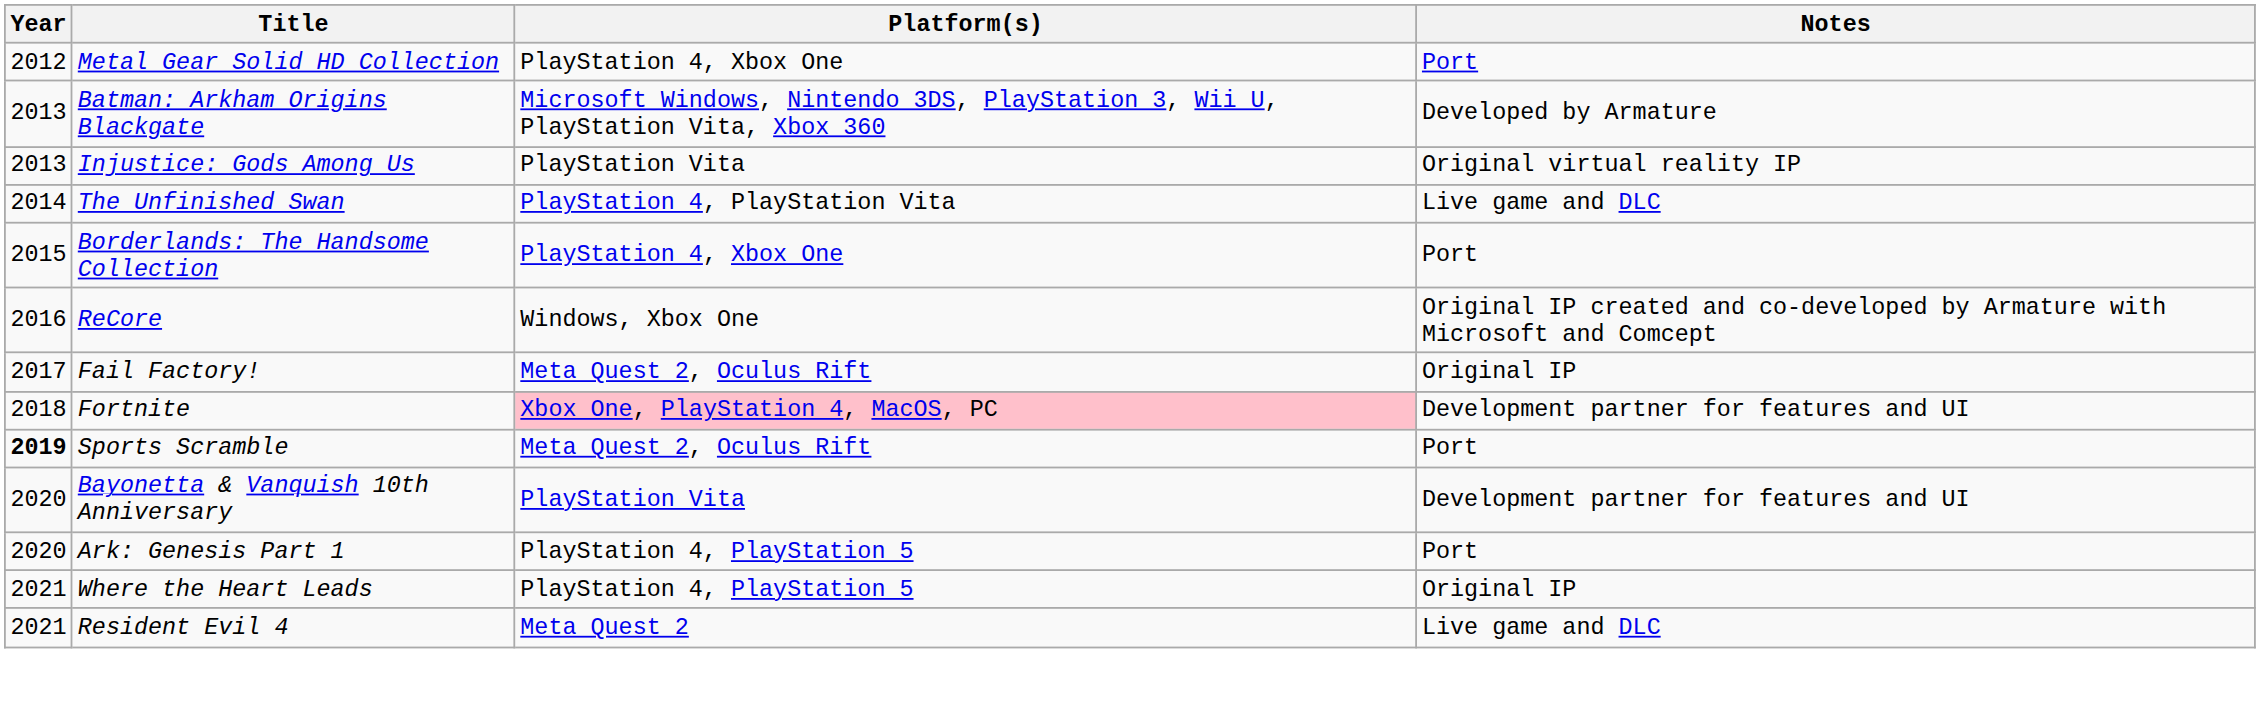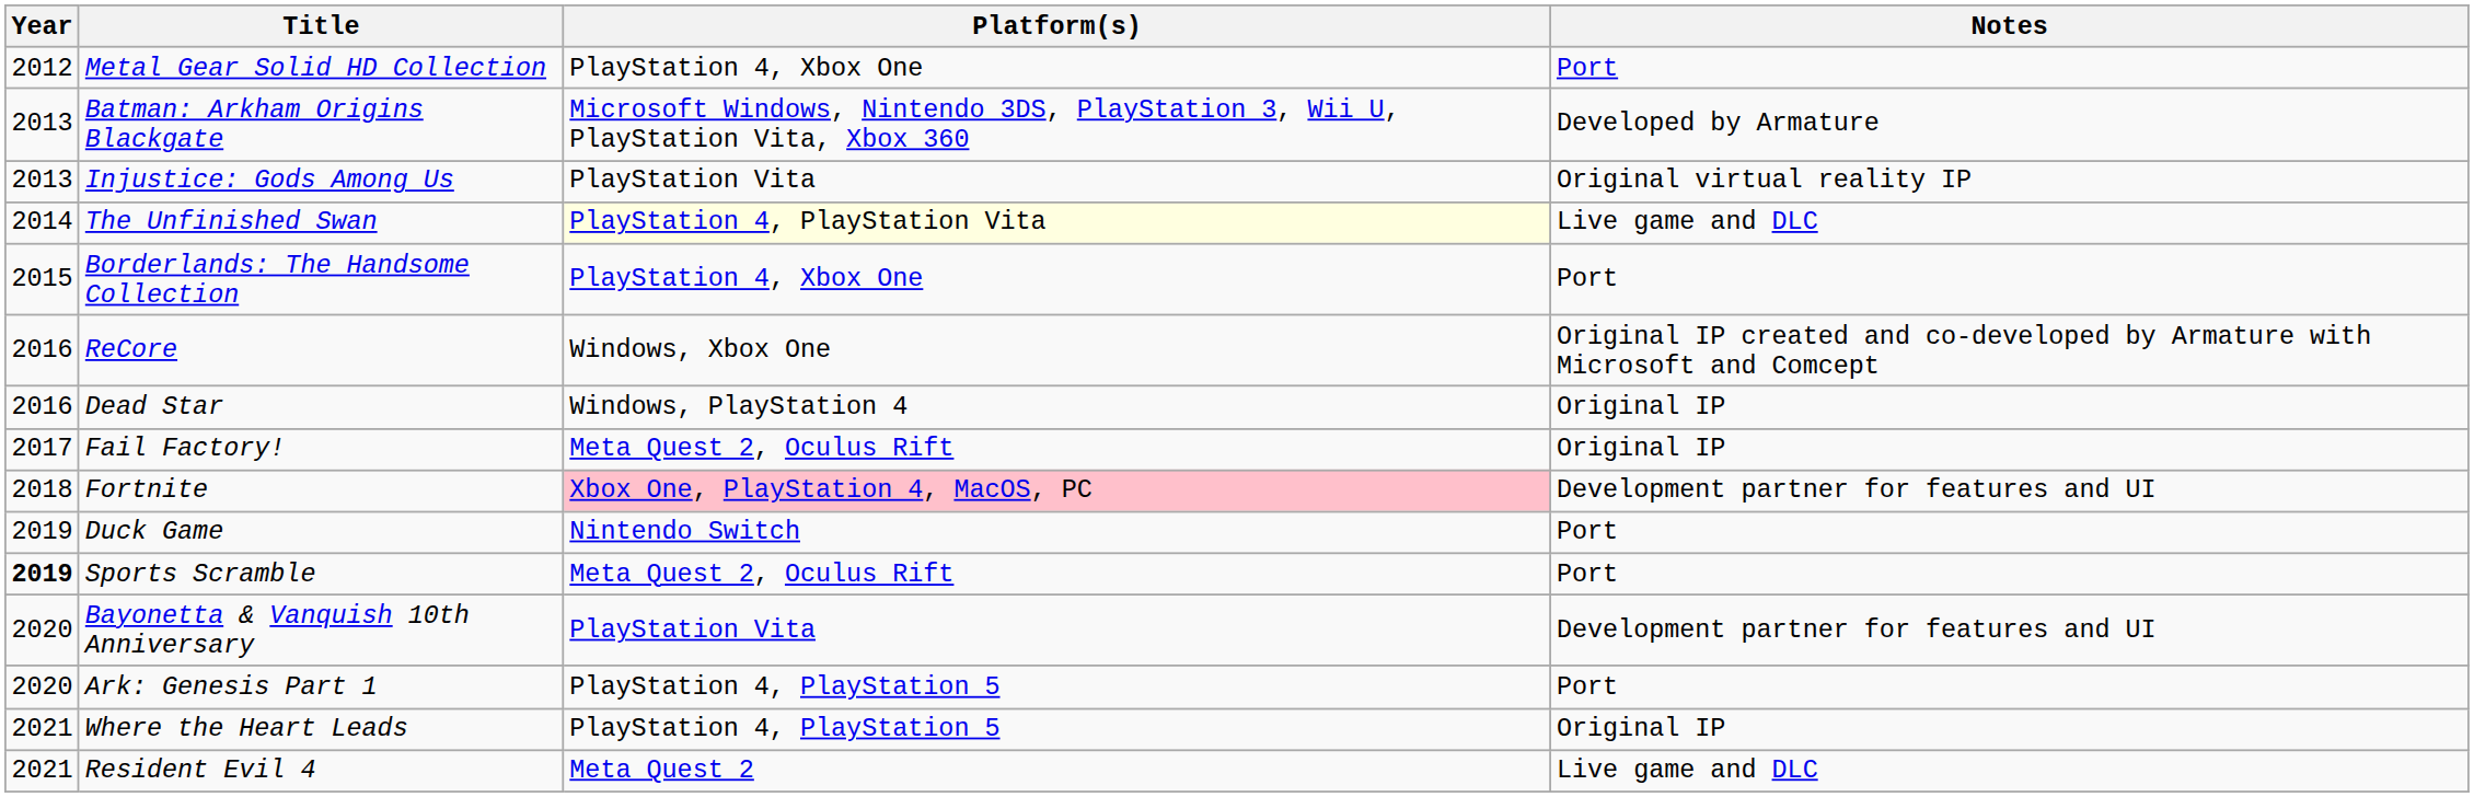The Unfinished Swan | Platform(s): no background -> lightyellow background
+ row: 2016 | Dead Star | Windows, PlayStation 4 | Original IP
+ row: 2019 | Duck Game | Nintendo Switch | Port
